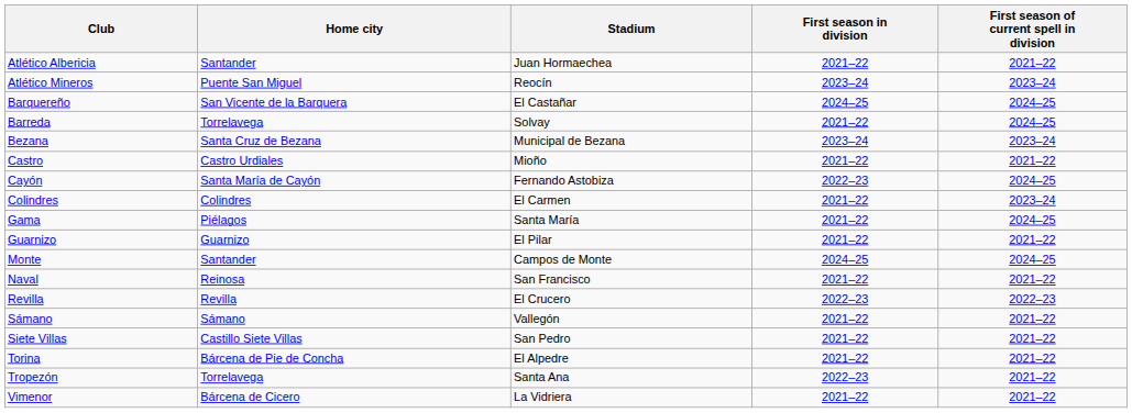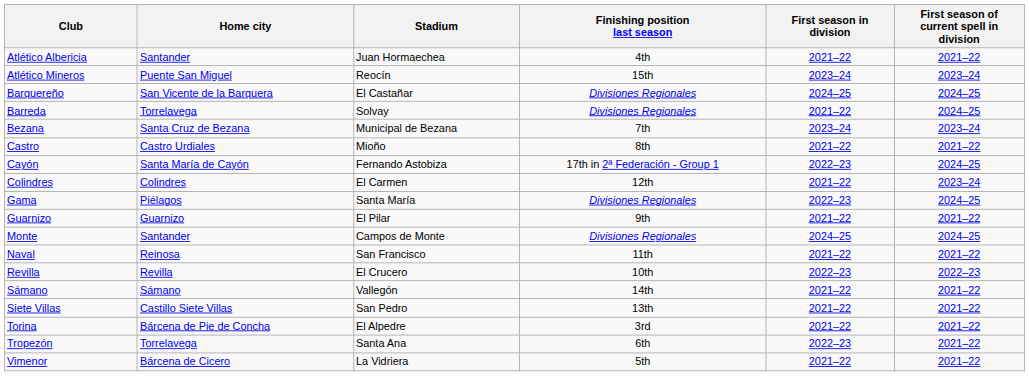+ column: Finishing position last season | 4th | 15th | Divisiones Regionales | Divisiones Regionales | 7th | 8th | 17th in 2ª Federación - Group 1 | 12th | Divisiones Regionales | 9th | Divisiones Regionales | 11th | 10th | 14th | 13th | 3rd | 6th | 5th
Gama | First season in division: 2021–22 -> 2022–23
